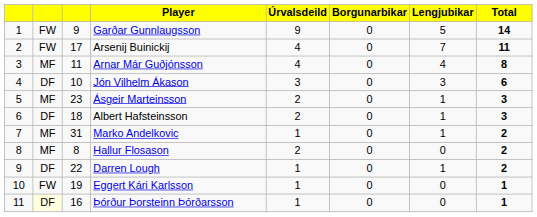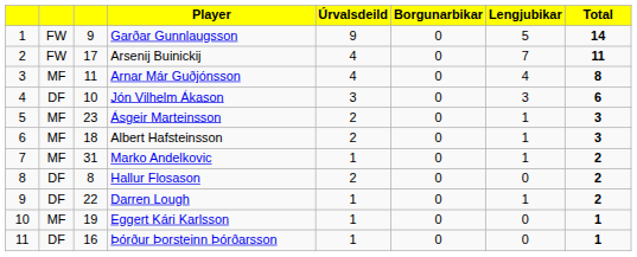Albert Hafsteinsson | column 2: DF -> MF
Hallur Flosason | column 2: MF -> DF
Eggert Kári Karlsson | column 2: FW -> MF
Þórður Þorsteinn Þórðarsson | column 2: lightyellow background -> no background
